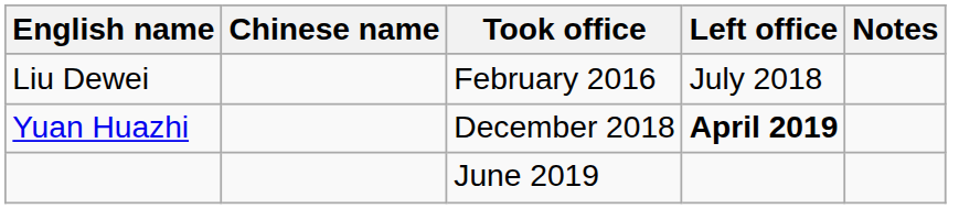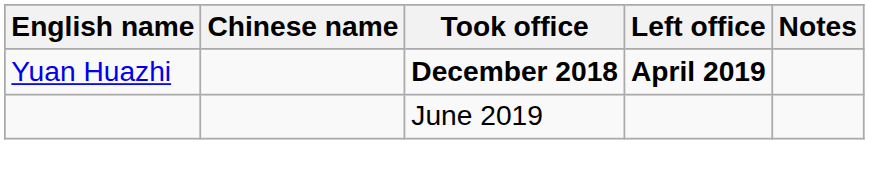- row: Liu Dewei | February 2016 | July 2018
Yuan Huazhi | Took office: normal -> bold
